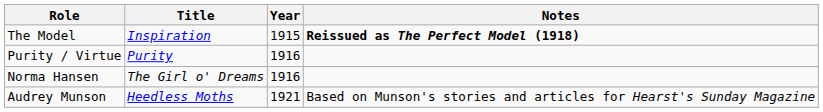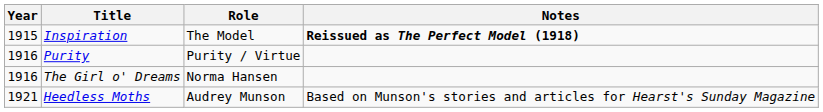columns swapped: Year <-> Role
